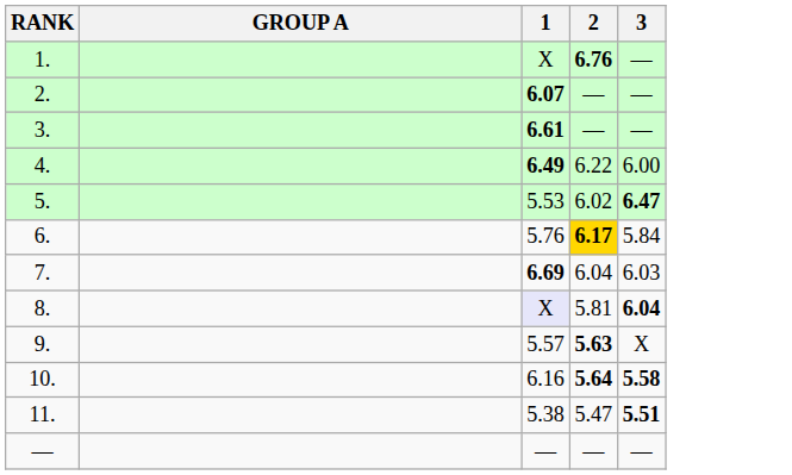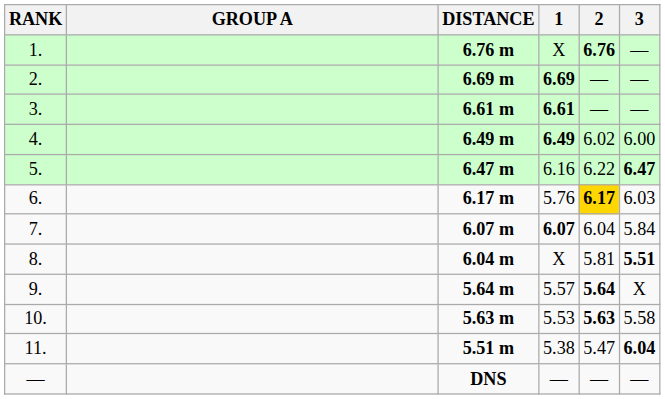+ column: DISTANCE | 6.76 m | 6.69 m | 6.61 m | 6.49 m | 6.47 m | 6.17 m | 6.07 m | 6.04 m | 5.64 m | 5.63 m | 5.51 m | DNS
2. | 1: 6.07 -> 6.69
4. | 2: 6.22 -> 6.02
5. | 1: 5.53 -> 6.16
5. | 2: 6.02 -> 6.22
6. | 3: 5.84 -> 6.03
7. | 1: 6.69 -> 6.07
7. | 3: 6.03 -> 5.84
8. | 1: lavender background -> no background
8. | 3: 6.04 -> 5.51
9. | 2: 5.63 -> 5.64
10. | 1: 6.16 -> 5.53
10. | 2: 5.64 -> 5.63
10. | 3: bold -> normal
11. | 3: 5.51 -> 6.04
